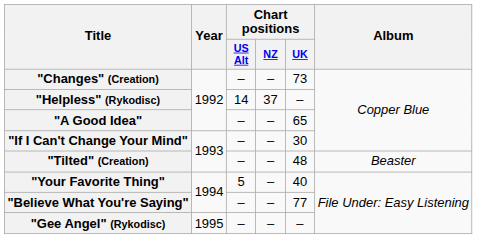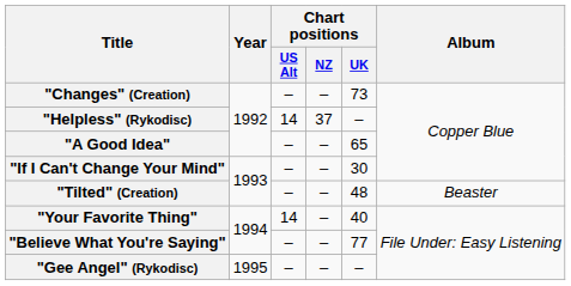"Your Favorite Thing" | Chart positions / US Alt: 5 -> 14
